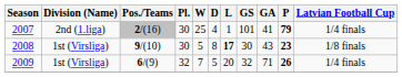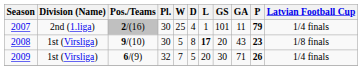2007 | GA: 41 -> 11
2008 | GS: 30 -> 20
2009 | GS: 32 -> 30
